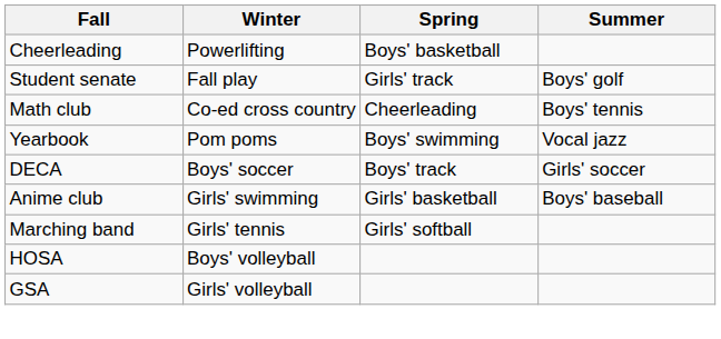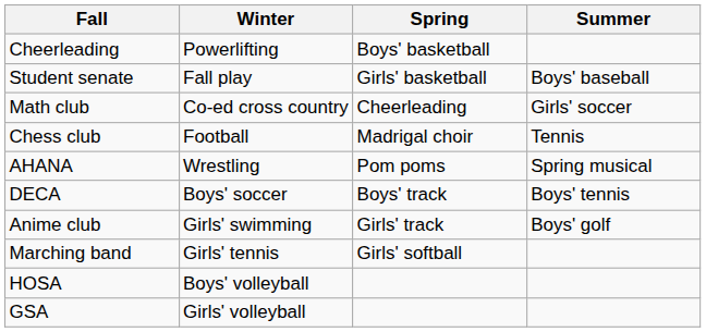Student senate | Spring: Girls' track -> Girls' basketball
Student senate | Summer: Boys' golf -> Boys' baseball
Math club | Summer: Boys' tennis -> Girls' soccer
+ row: Chess club | Football | Madrigal choir | Tennis
+ row: AHANA | Wrestling | Pom poms | Spring musical
- row: Yearbook | Pom poms | Boys' swimming | Vocal jazz
DECA | Summer: Girls' soccer -> Boys' tennis
Anime club | Spring: Girls' basketball -> Girls' track
Anime club | Summer: Boys' baseball -> Boys' golf
